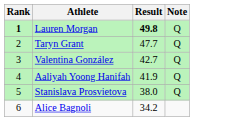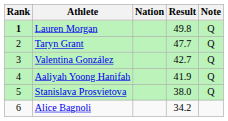+ column: Nation
Lauren Morgan | Result: bold -> normal
